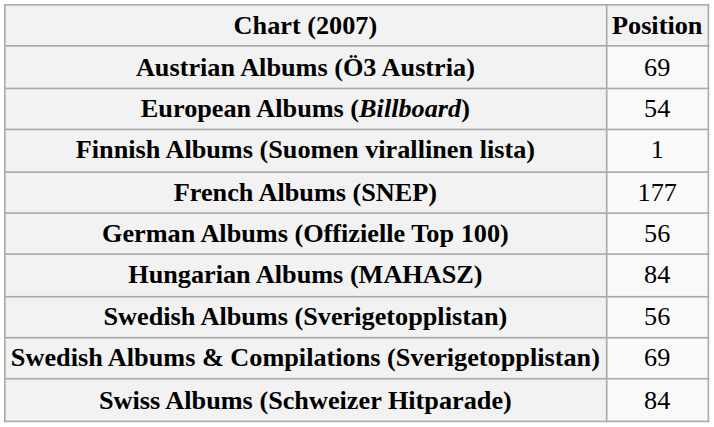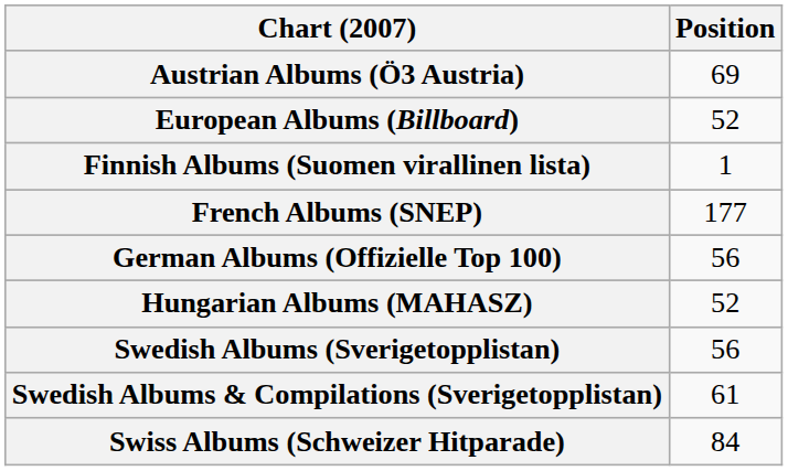European Albums (Billboard) | Position: 54 -> 52
Hungarian Albums (MAHASZ) | Position: 84 -> 52
Swedish Albums & Compilations (Sverigetopplistan) | Position: 69 -> 61
